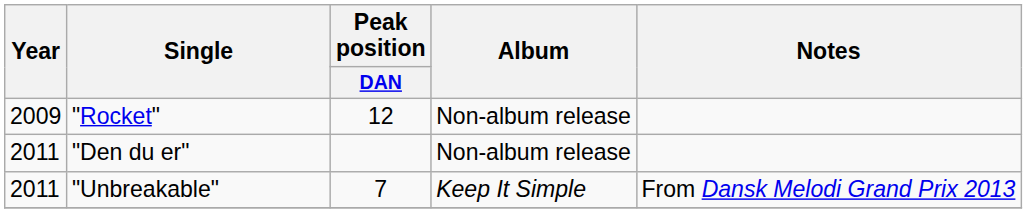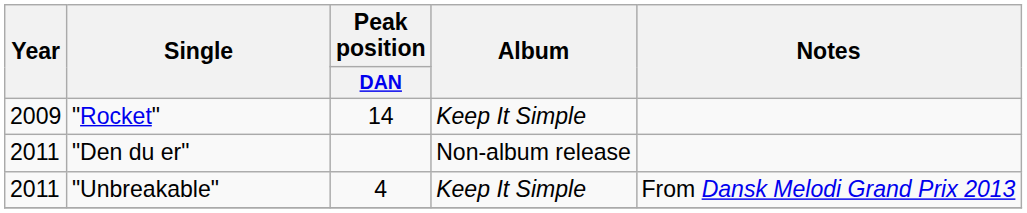"Rocket" | Peak position / DAN: 12 -> 14
"Rocket" | Album: Non-album release -> Keep It Simple
"Unbreakable" | Peak position / DAN: 7 -> 4
